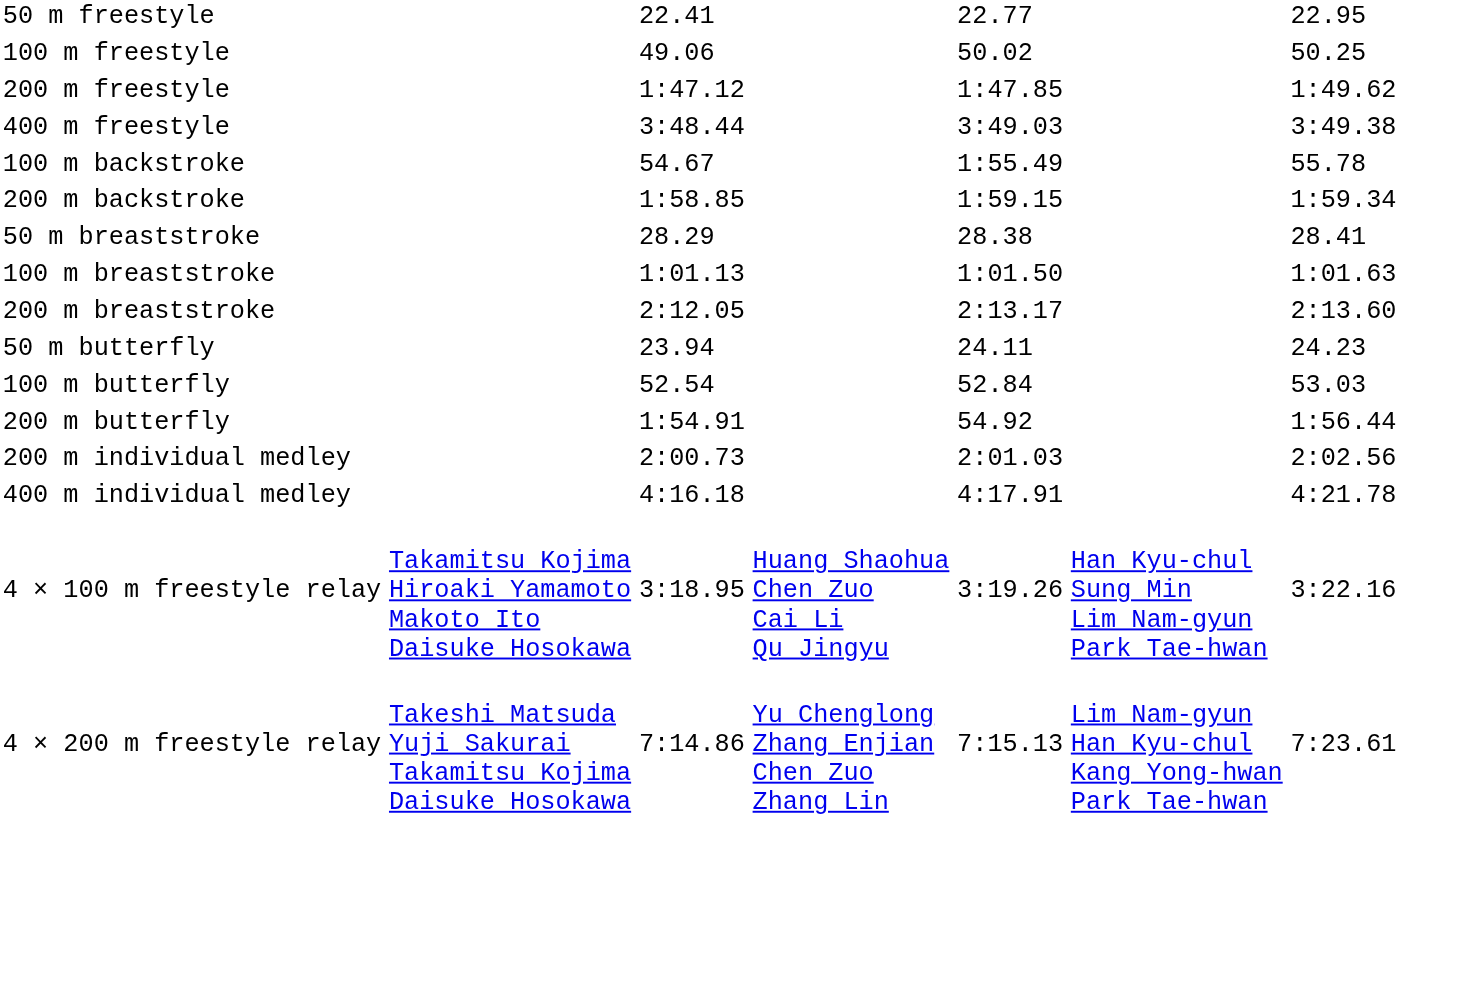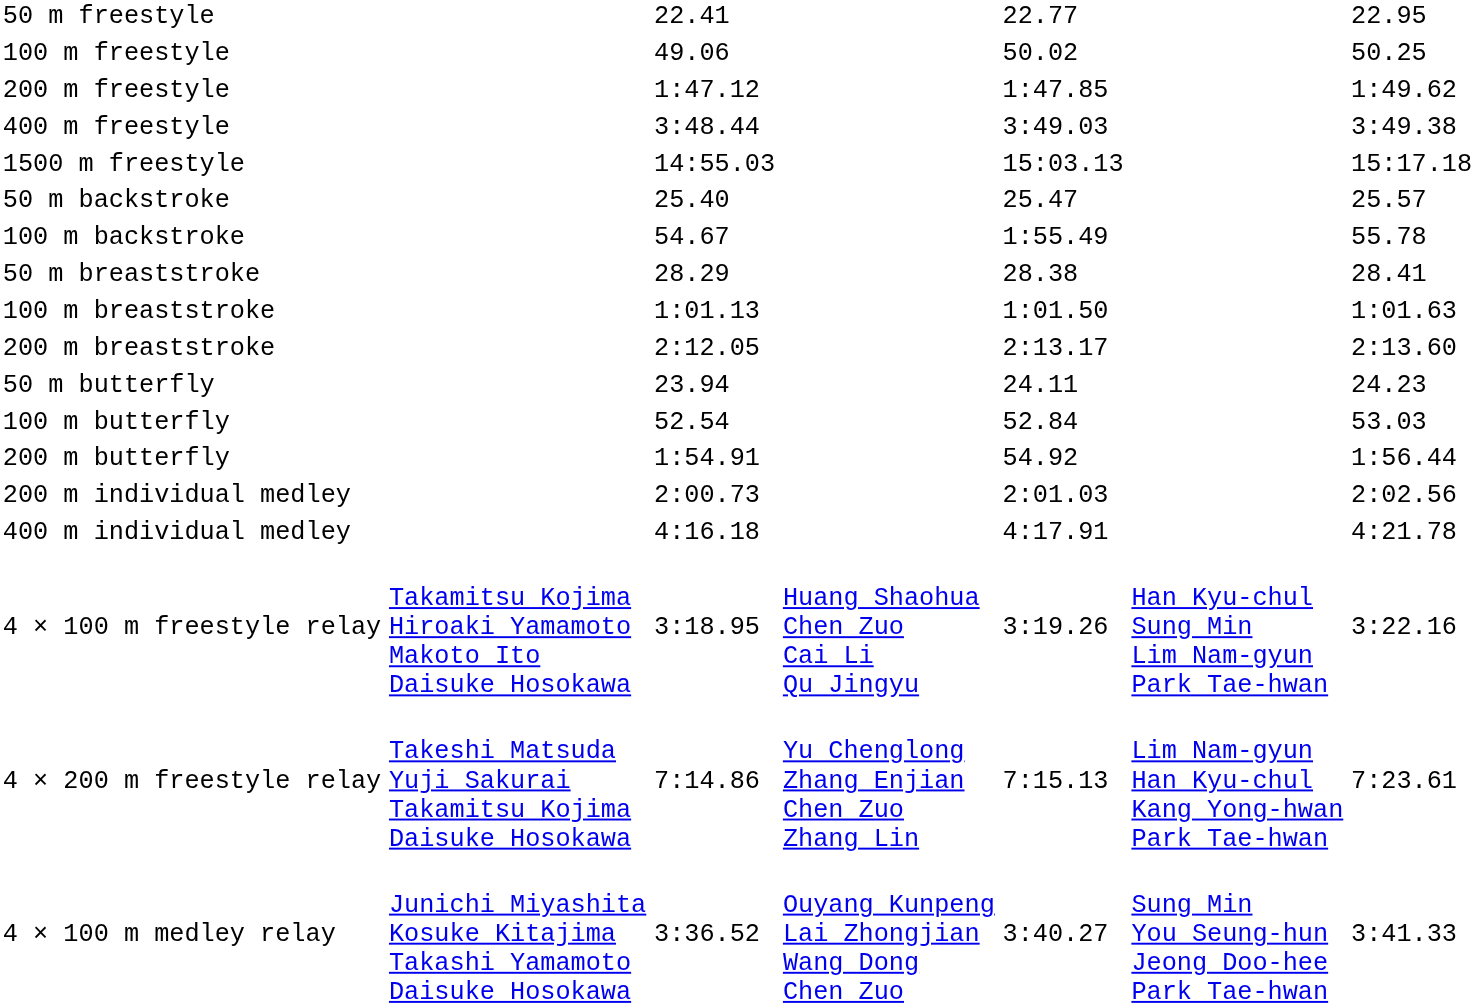+ row: 1500 m freestyle | 14:55.03 | 15:03.13 | 15:17.18
+ row: 50 m backstroke | 25.40 | 25.47 | 25.57
- row: 200 m backstroke | 1:58.85 | 1:59.15 | 1:59.34
+ row: 4 × 100 m medley relay | Junichi Miyashita Kosuke Kitajima Takashi Yamamoto Daisuke Hosokawa | 3:36.52 | Ouyang Kunpeng Lai Zhongjian Wang Dong Chen Zuo | 3:40.27 | Sung Min You Seung-hun Jeong Doo-hee Park Tae-hwan | 3:41.33
